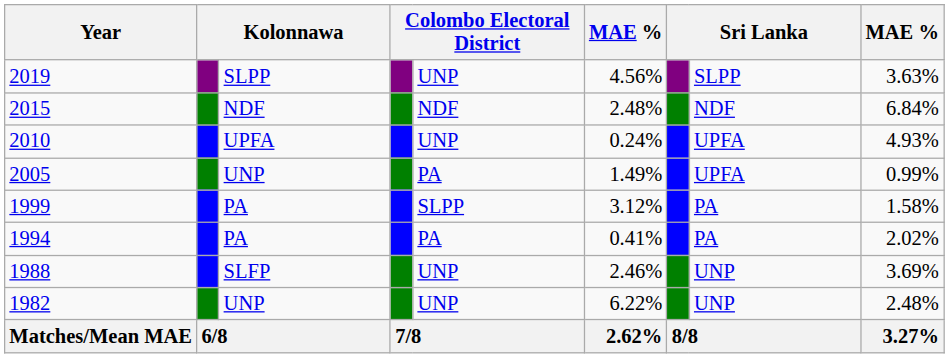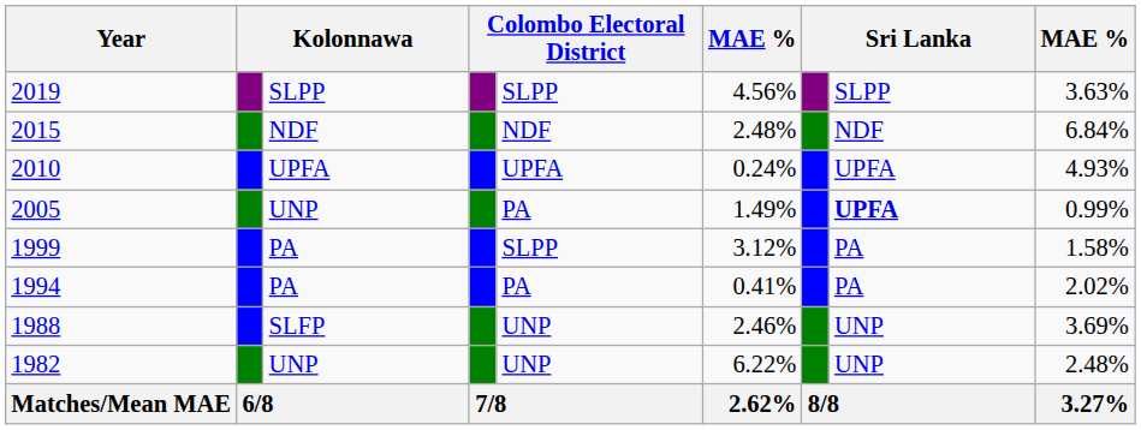2019 | column 5: UNP -> SLPP
2010 | column 5: UNP -> UPFA
2005 | column 8: normal -> bold
